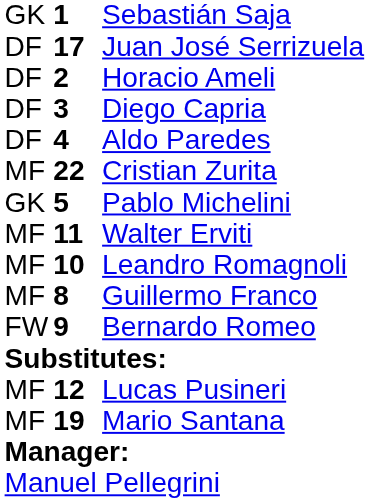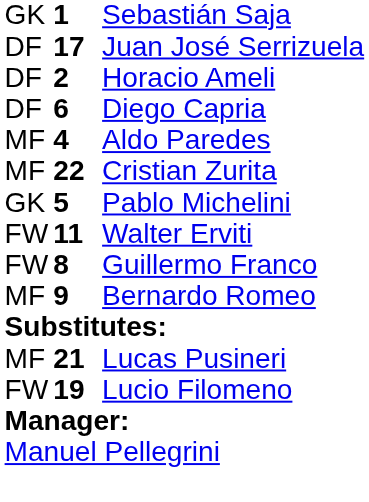Diego Capria | column 2: 3 -> 6
Aldo Paredes | column 1: DF -> MF
Walter Erviti | column 1: MF -> FW
- row: MF | 10 | Leandro Romagnoli
Guillermo Franco | column 1: MF -> FW
Bernardo Romeo | column 1: FW -> MF
Lucas Pusineri | column 2: 12 -> 21
- row: MF | 19 | Mario Santana
+ row: FW | 19 | Lucio Filomeno
